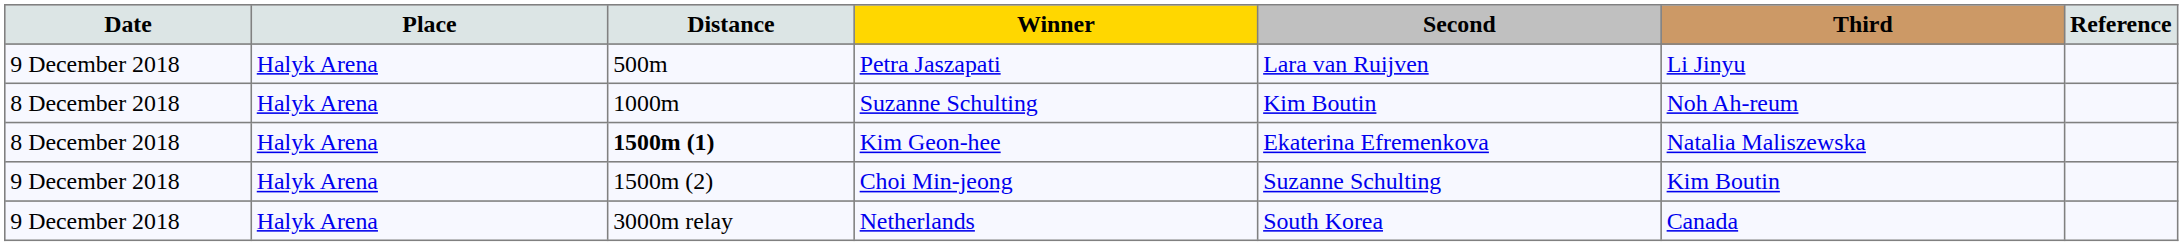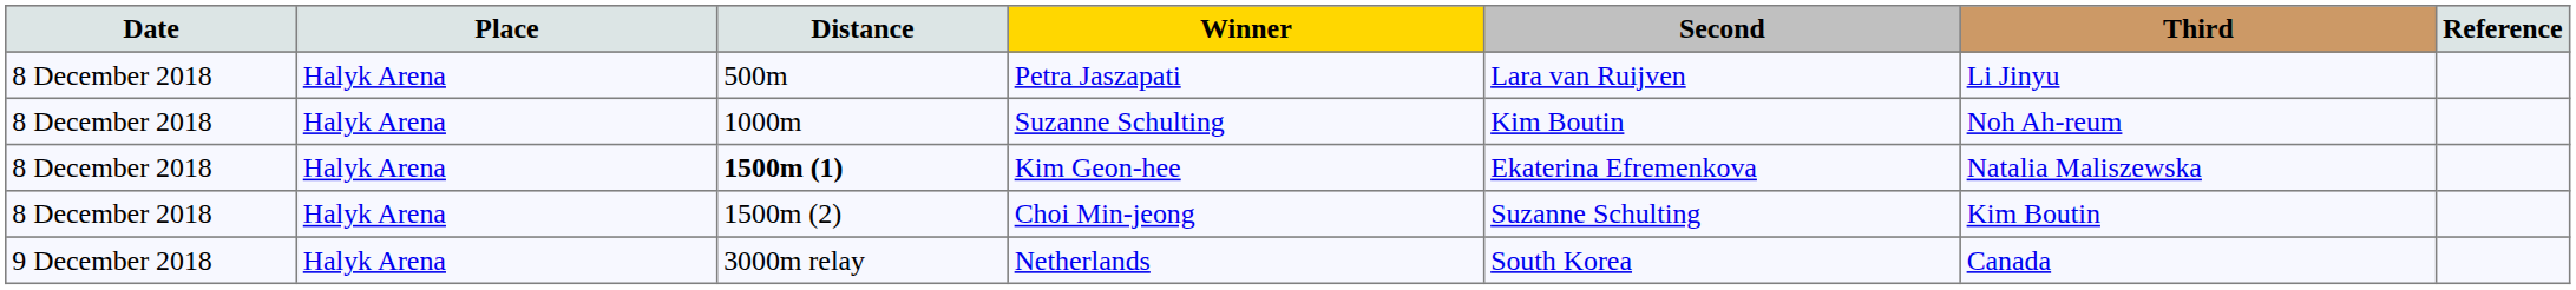Petra Jaszapati | Date: 9 December 2018 -> 8 December 2018
Choi Min-jeong | Date: 9 December 2018 -> 8 December 2018
